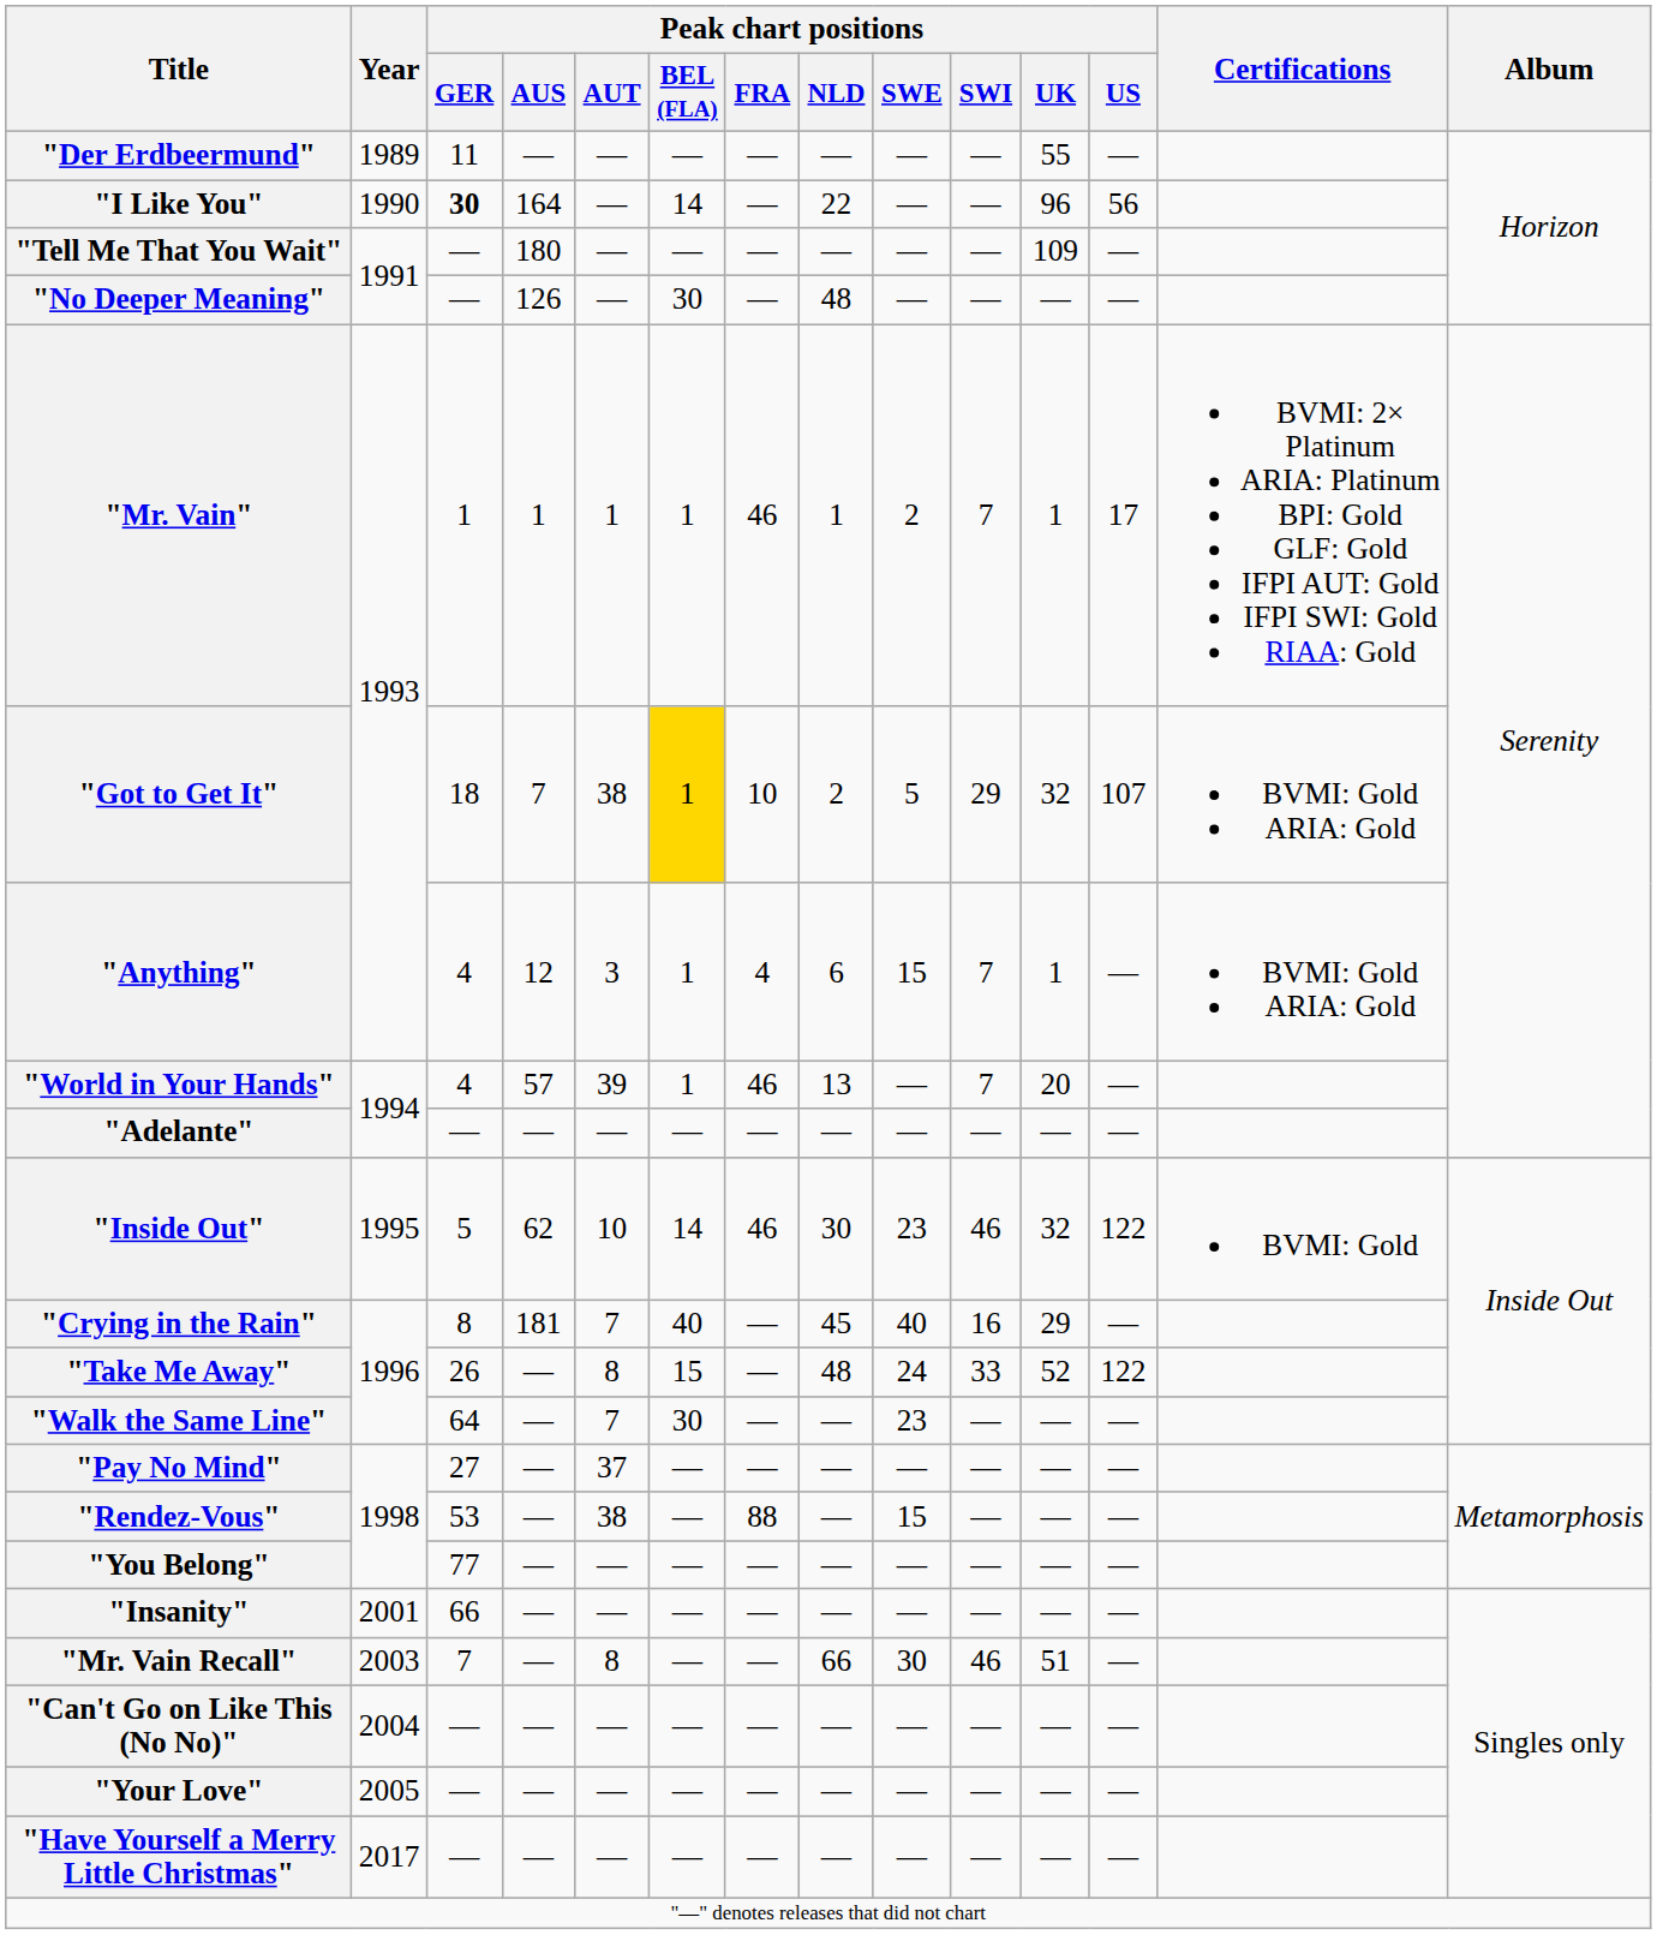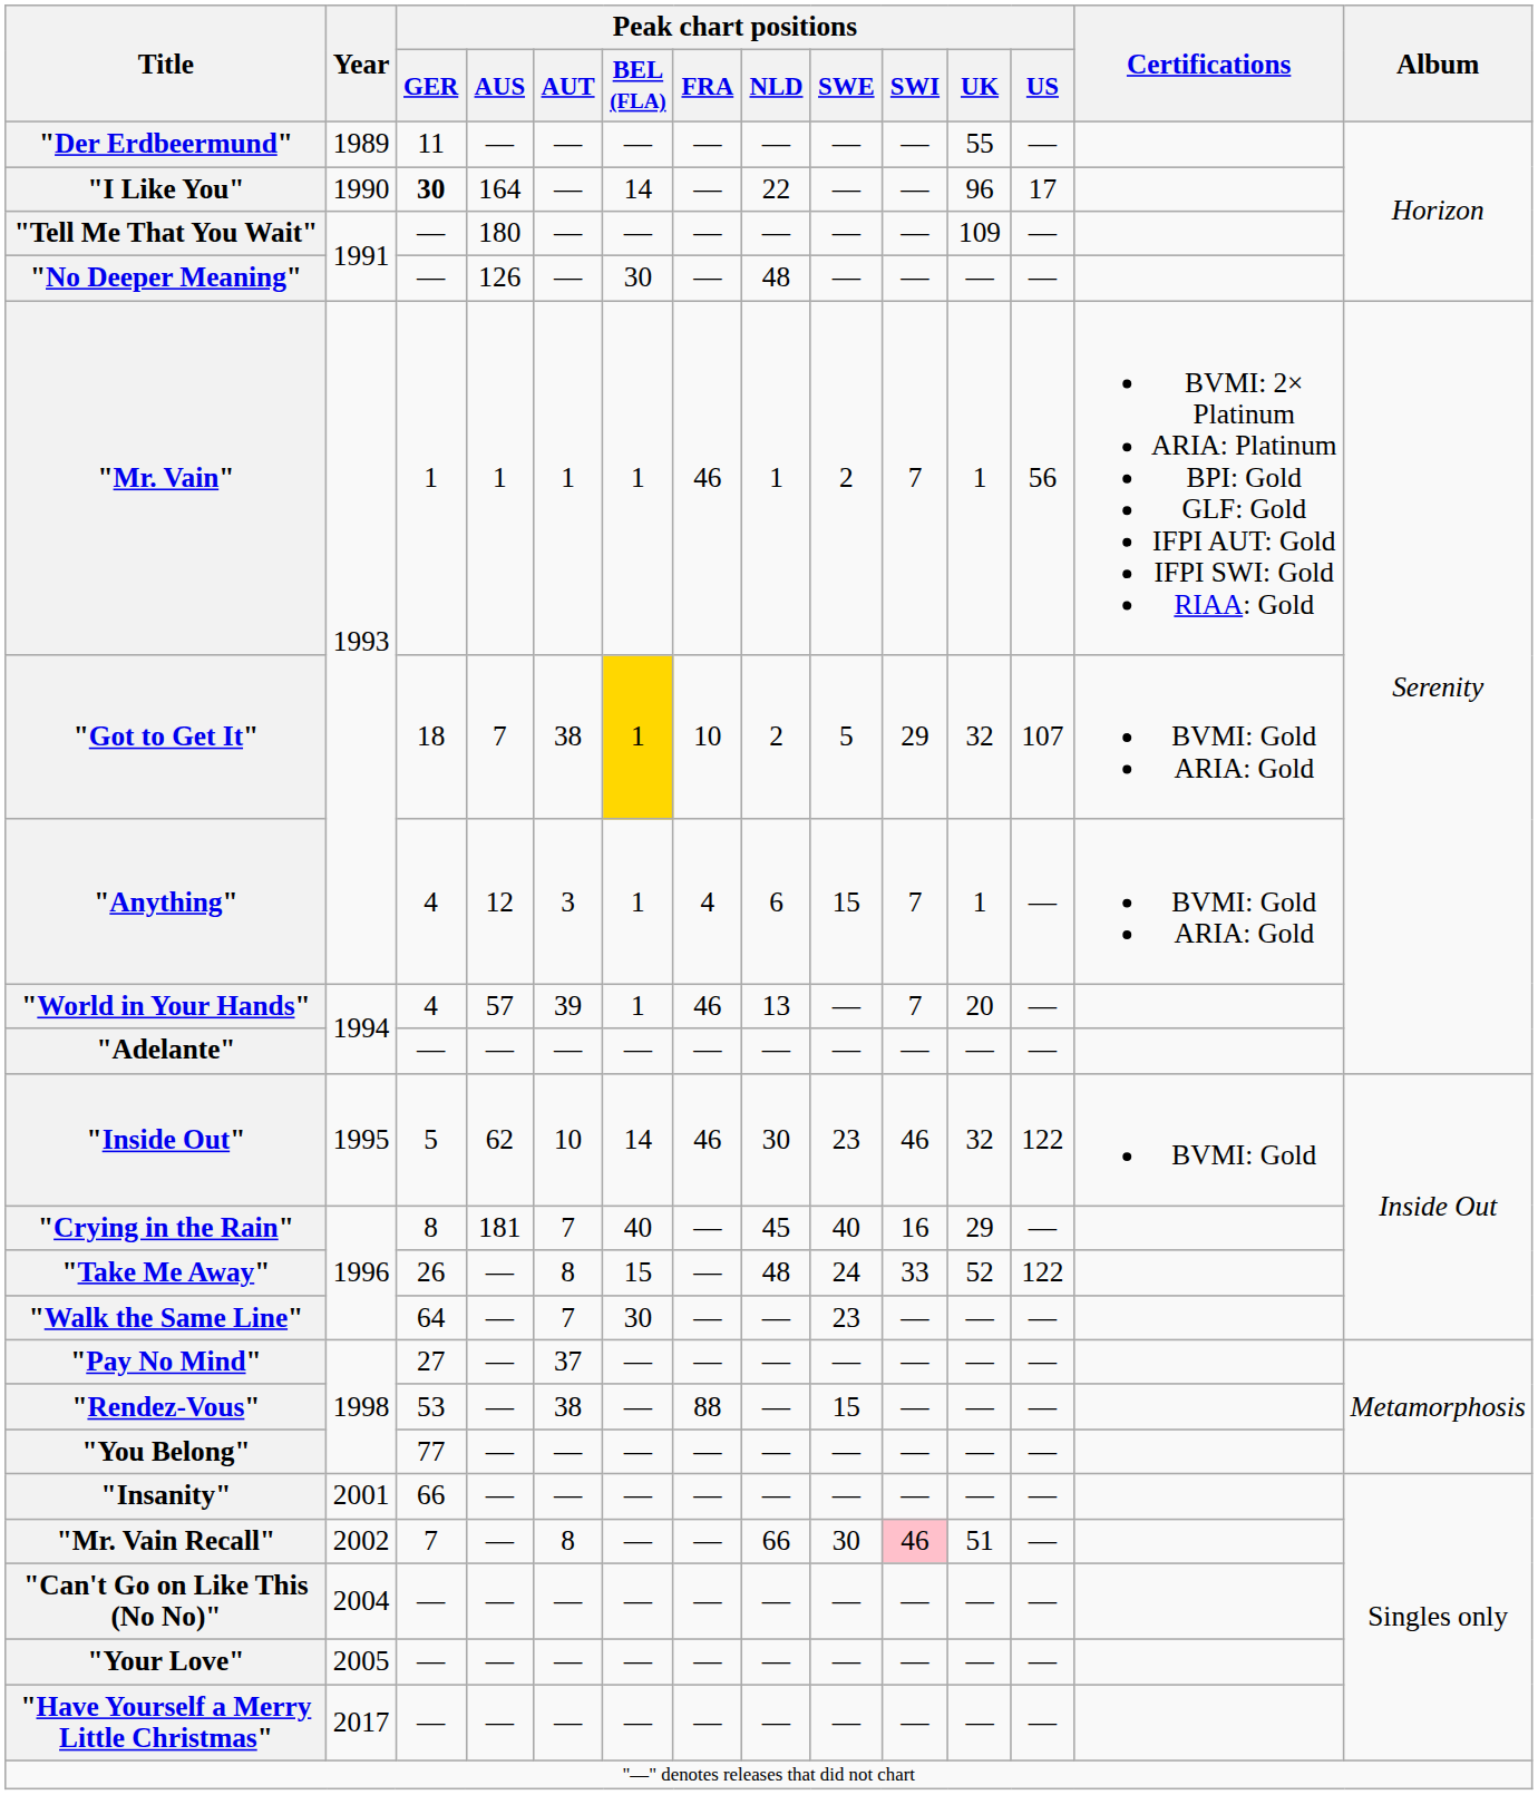"I Like You" | Peak chart positions / US: 56 -> 17
"Mr. Vain" | Peak chart positions / US: 17 -> 56
"Mr. Vain Recall" | Year: 2003 -> 2002
"Mr. Vain Recall" | Peak chart positions / SWI: no background -> pink background
